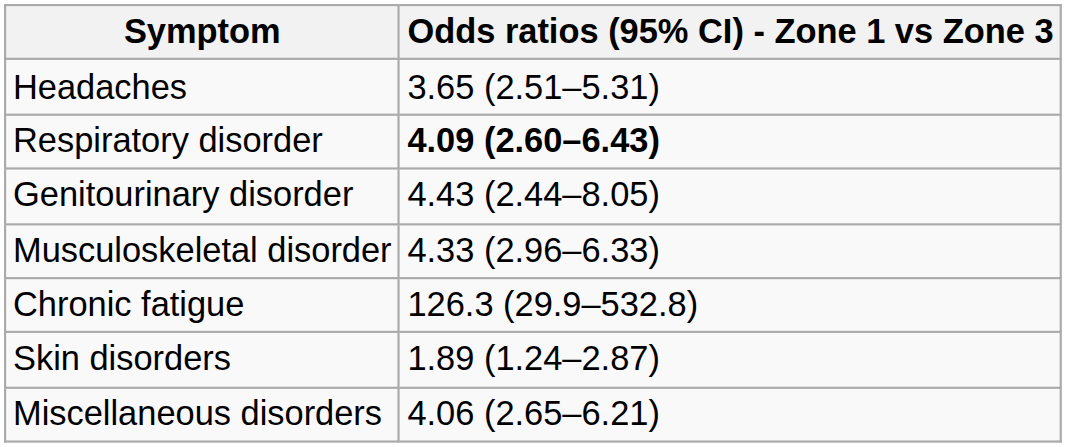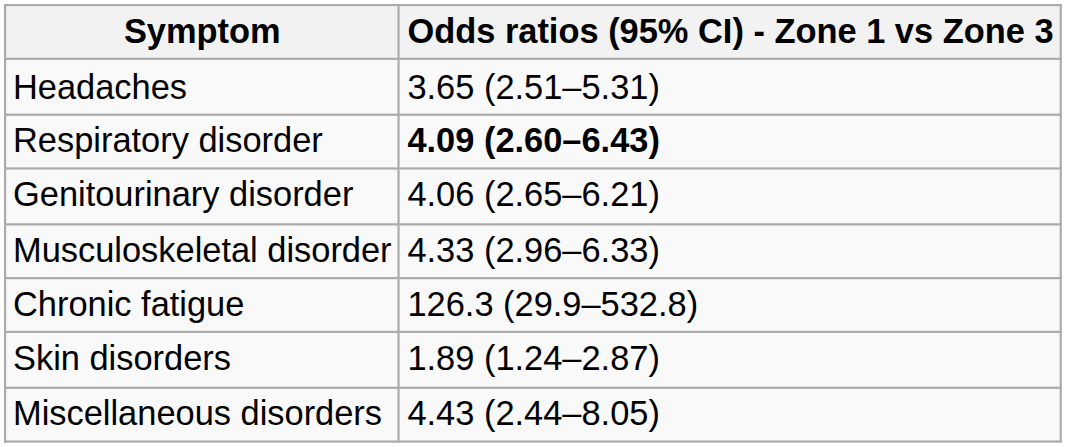Genitourinary disorder | Odds ratios (95% CI) - Zone 1 vs Zone 3: 4.43 (2.44–8.05) -> 4.06 (2.65–6.21)
Miscellaneous disorders | Odds ratios (95% CI) - Zone 1 vs Zone 3: 4.06 (2.65–6.21) -> 4.43 (2.44–8.05)
